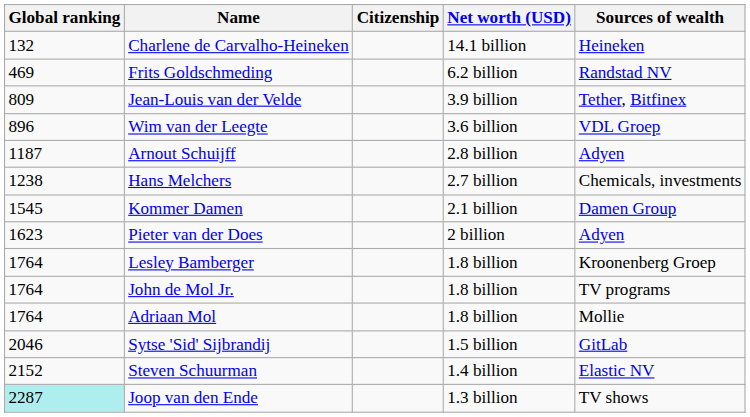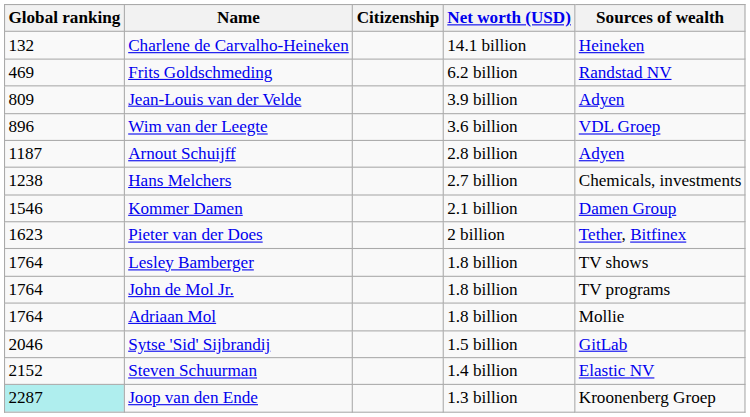Jean-Louis van der Velde | Sources of wealth: Tether, Bitfinex -> Adyen
Kommer Damen | Global ranking: 1545 -> 1546
Pieter van der Does | Sources of wealth: Adyen -> Tether, Bitfinex
Lesley Bamberger | Sources of wealth: Kroonenberg Groep -> TV shows
Joop van den Ende | Sources of wealth: TV shows -> Kroonenberg Groep
